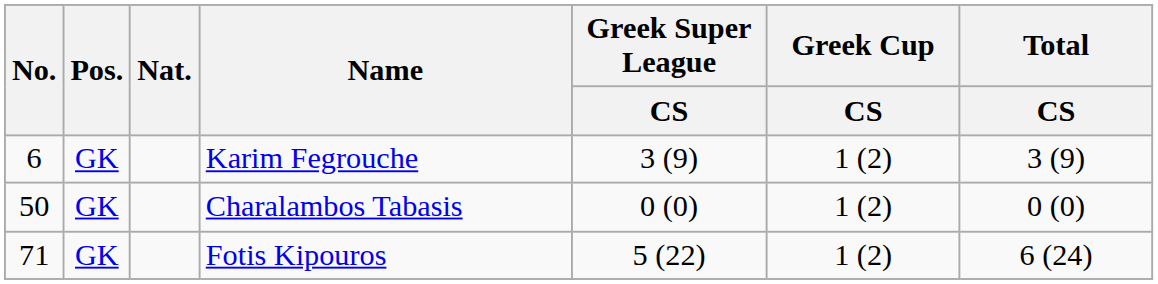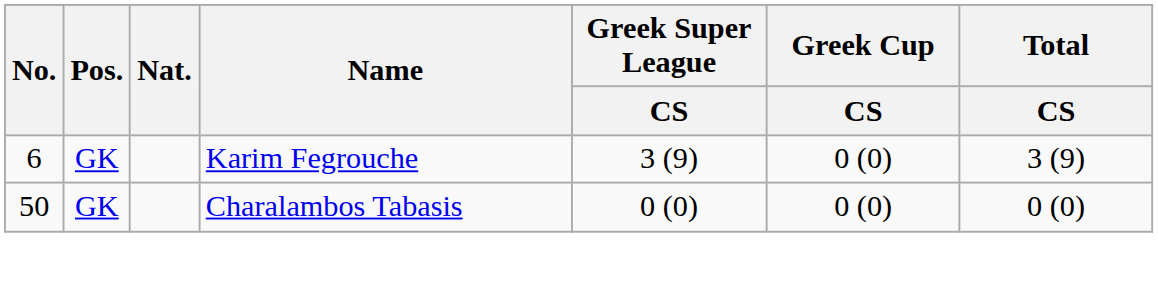Karim Fegrouche | Greek Cup / CS: 1 (2) -> 0 (0)
Charalambos Tabasis | Greek Cup / CS: 1 (2) -> 0 (0)
- row: 71 | GK | Fotis Kipouros | 5 (22) | 1 (2) | 6 (24)
